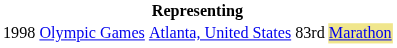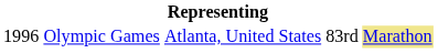Olympic Games | column 1: 1998 -> 1996
